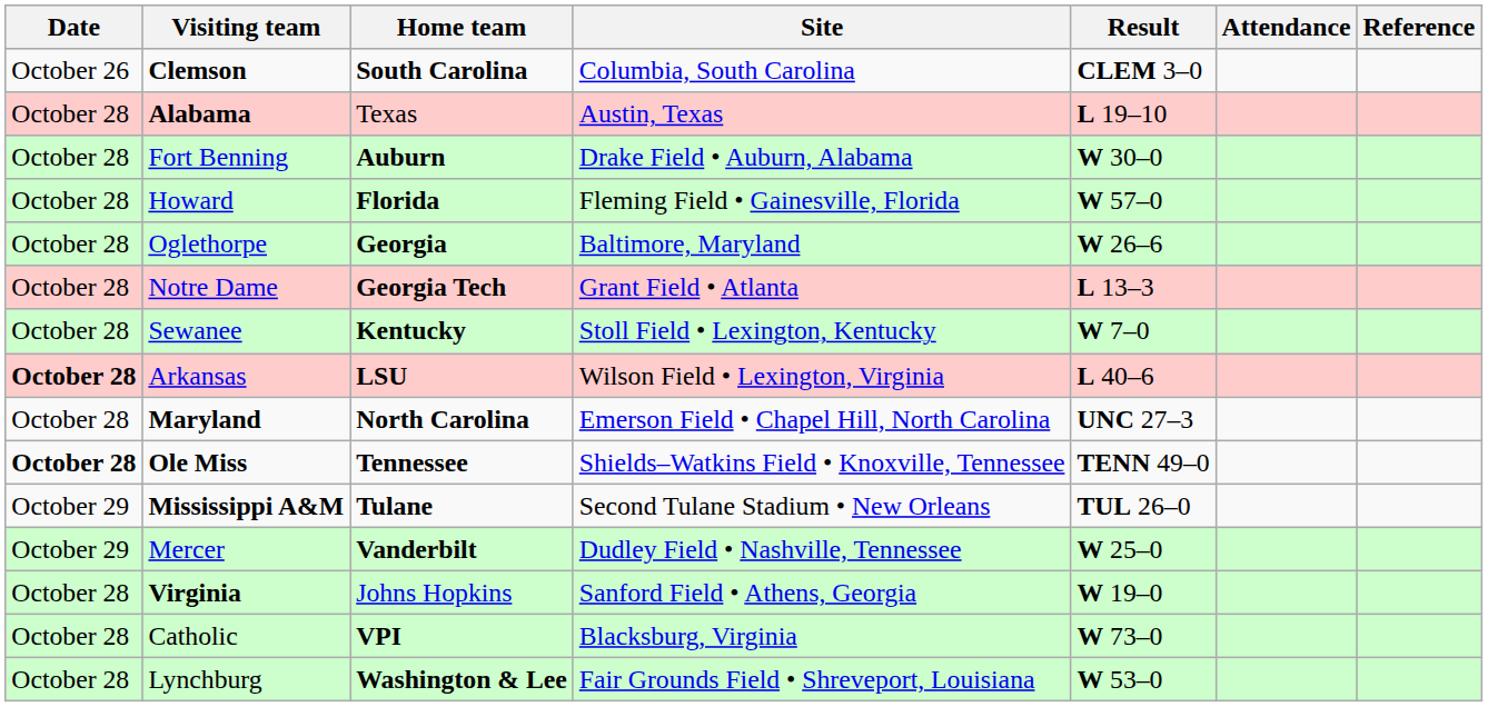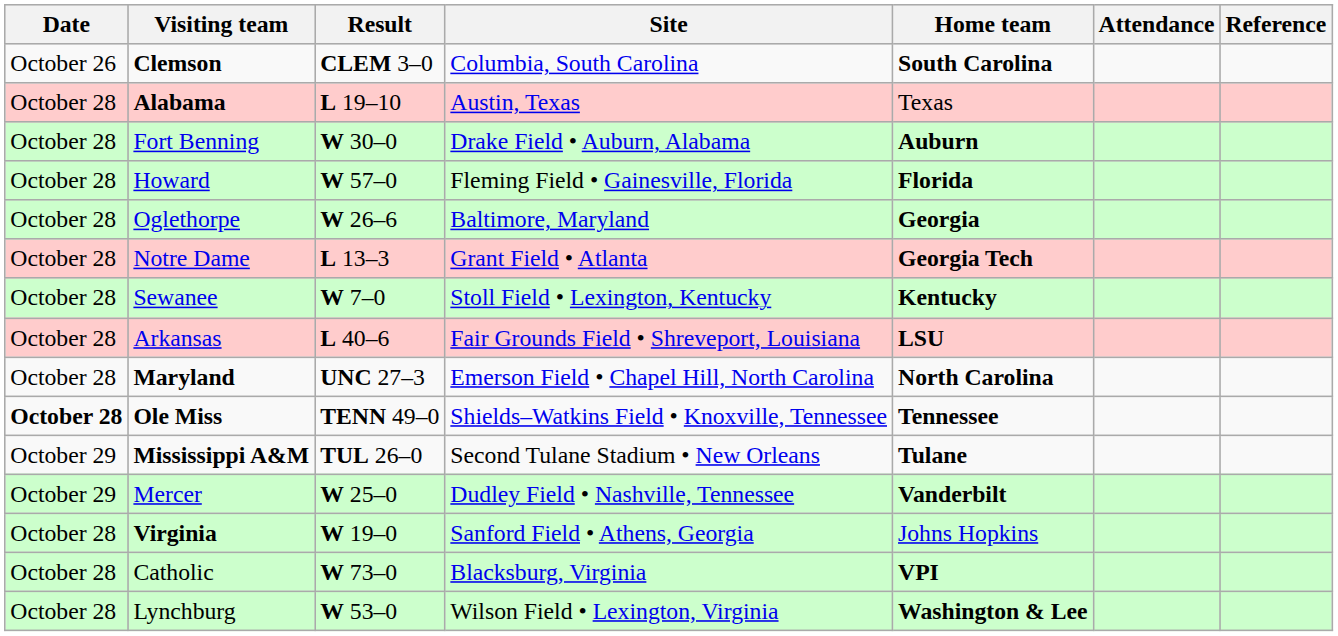columns swapped: Home team <-> Result
Arkansas | Date: bold -> normal
Arkansas | Site: Wilson Field • Lexington, Virginia -> Fair Grounds Field • Shreveport, Louisiana
Lynchburg | Site: Fair Grounds Field • Shreveport, Louisiana -> Wilson Field • Lexington, Virginia
